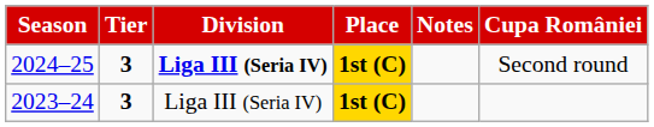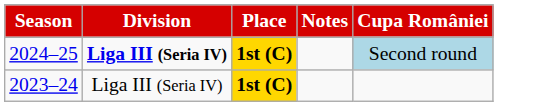- column: Tier | 3 | 3
2024–25 | Cupa României: no background -> lightblue background
